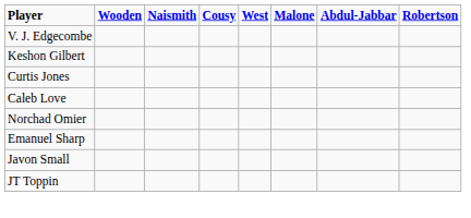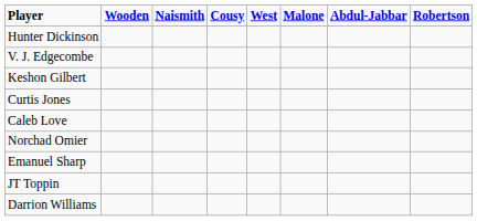+ row: Hunter Dickinson
- row: Javon Small
+ row: Darrion Williams
